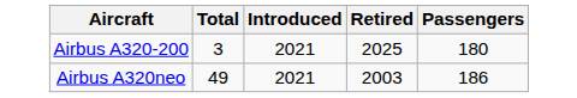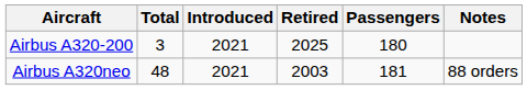+ column: Notes | 88 orders
Airbus A320neo | Total: 49 -> 48
Airbus A320neo | Passengers: 186 -> 181
